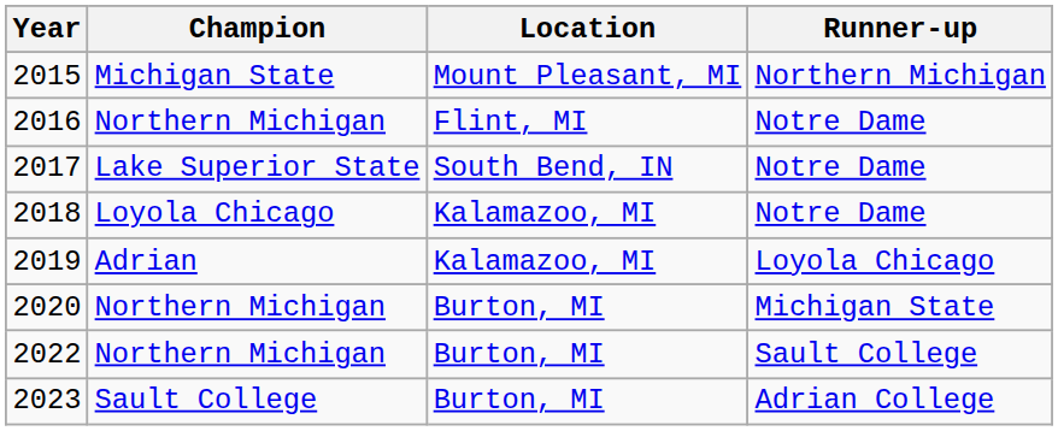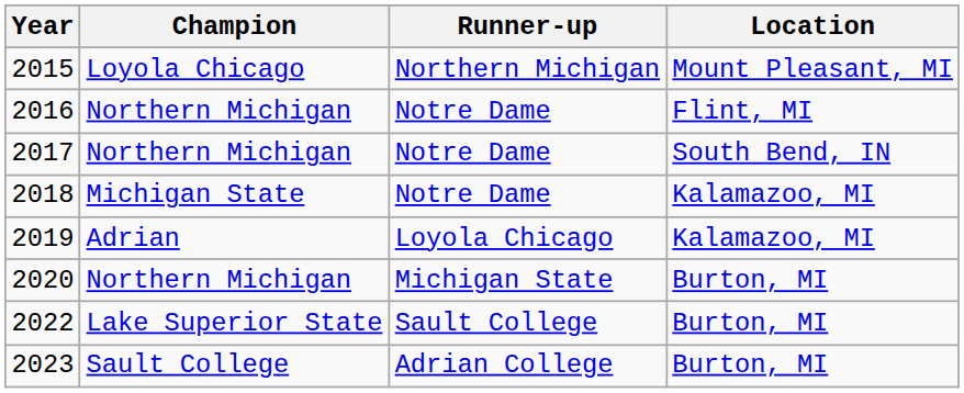columns swapped: Runner-up <-> Location
2015 | Champion: Michigan State -> Loyola Chicago
2017 | Champion: Lake Superior State -> Northern Michigan
2018 | Champion: Loyola Chicago -> Michigan State
2022 | Champion: Northern Michigan -> Lake Superior State
